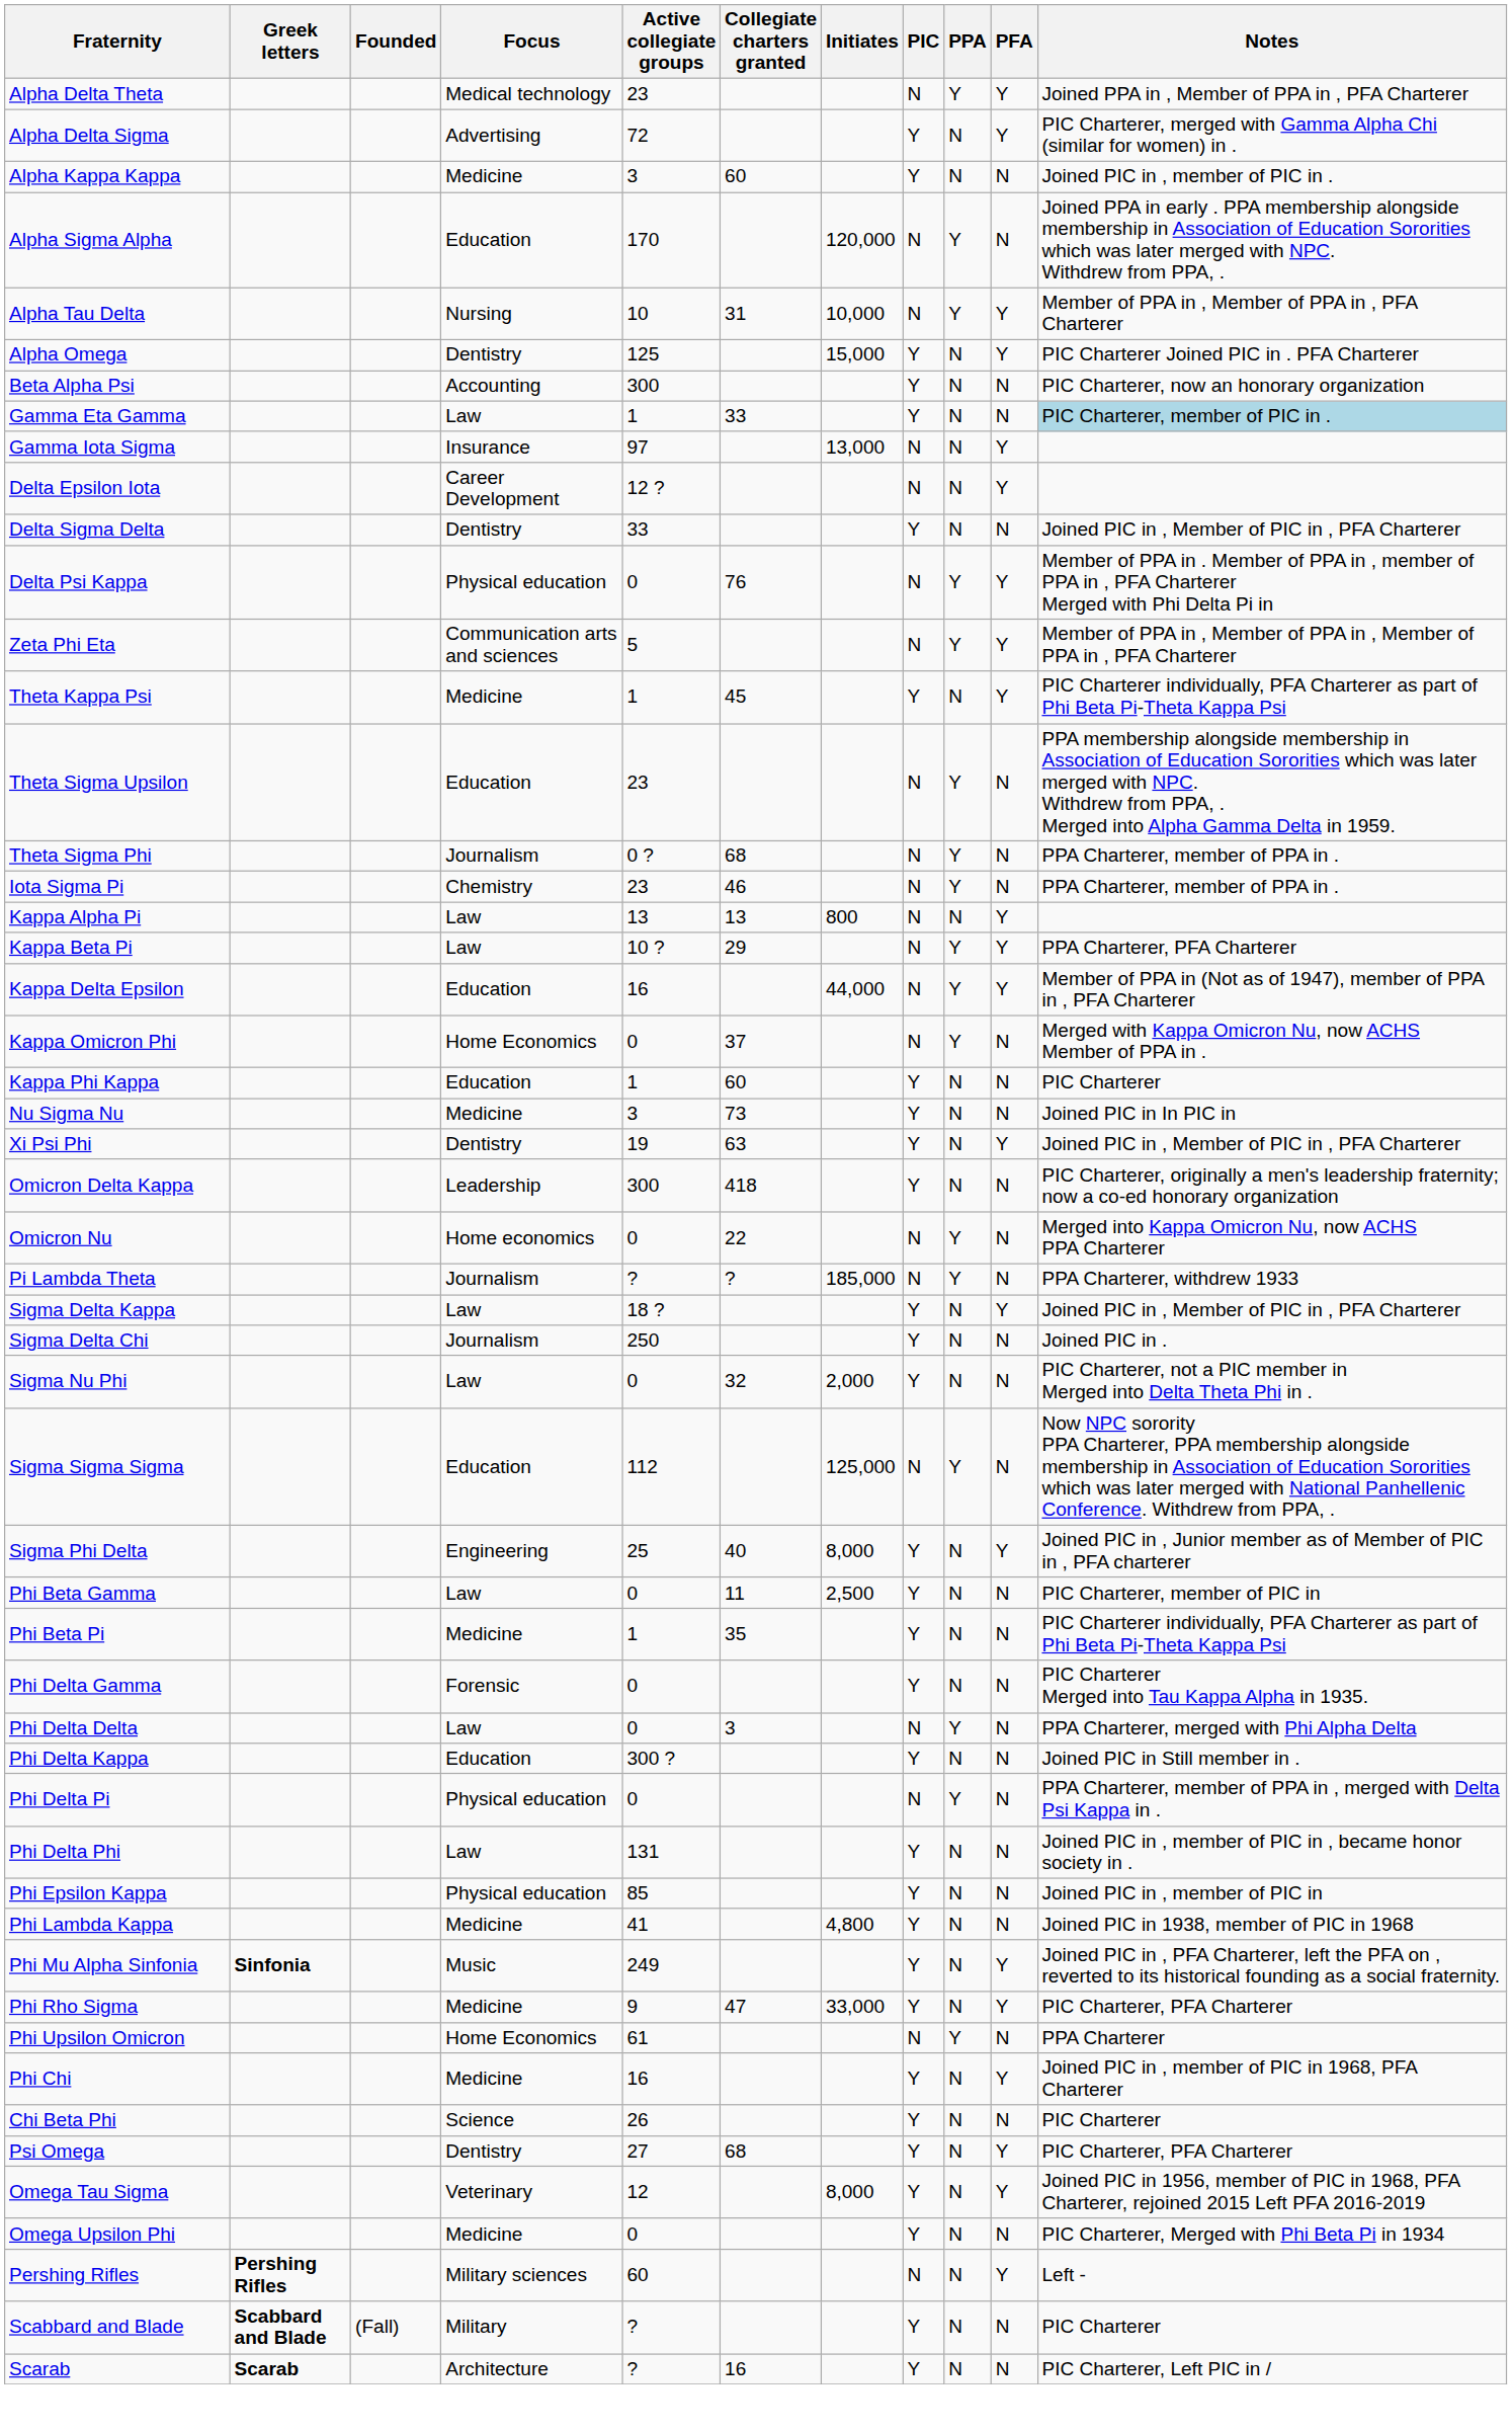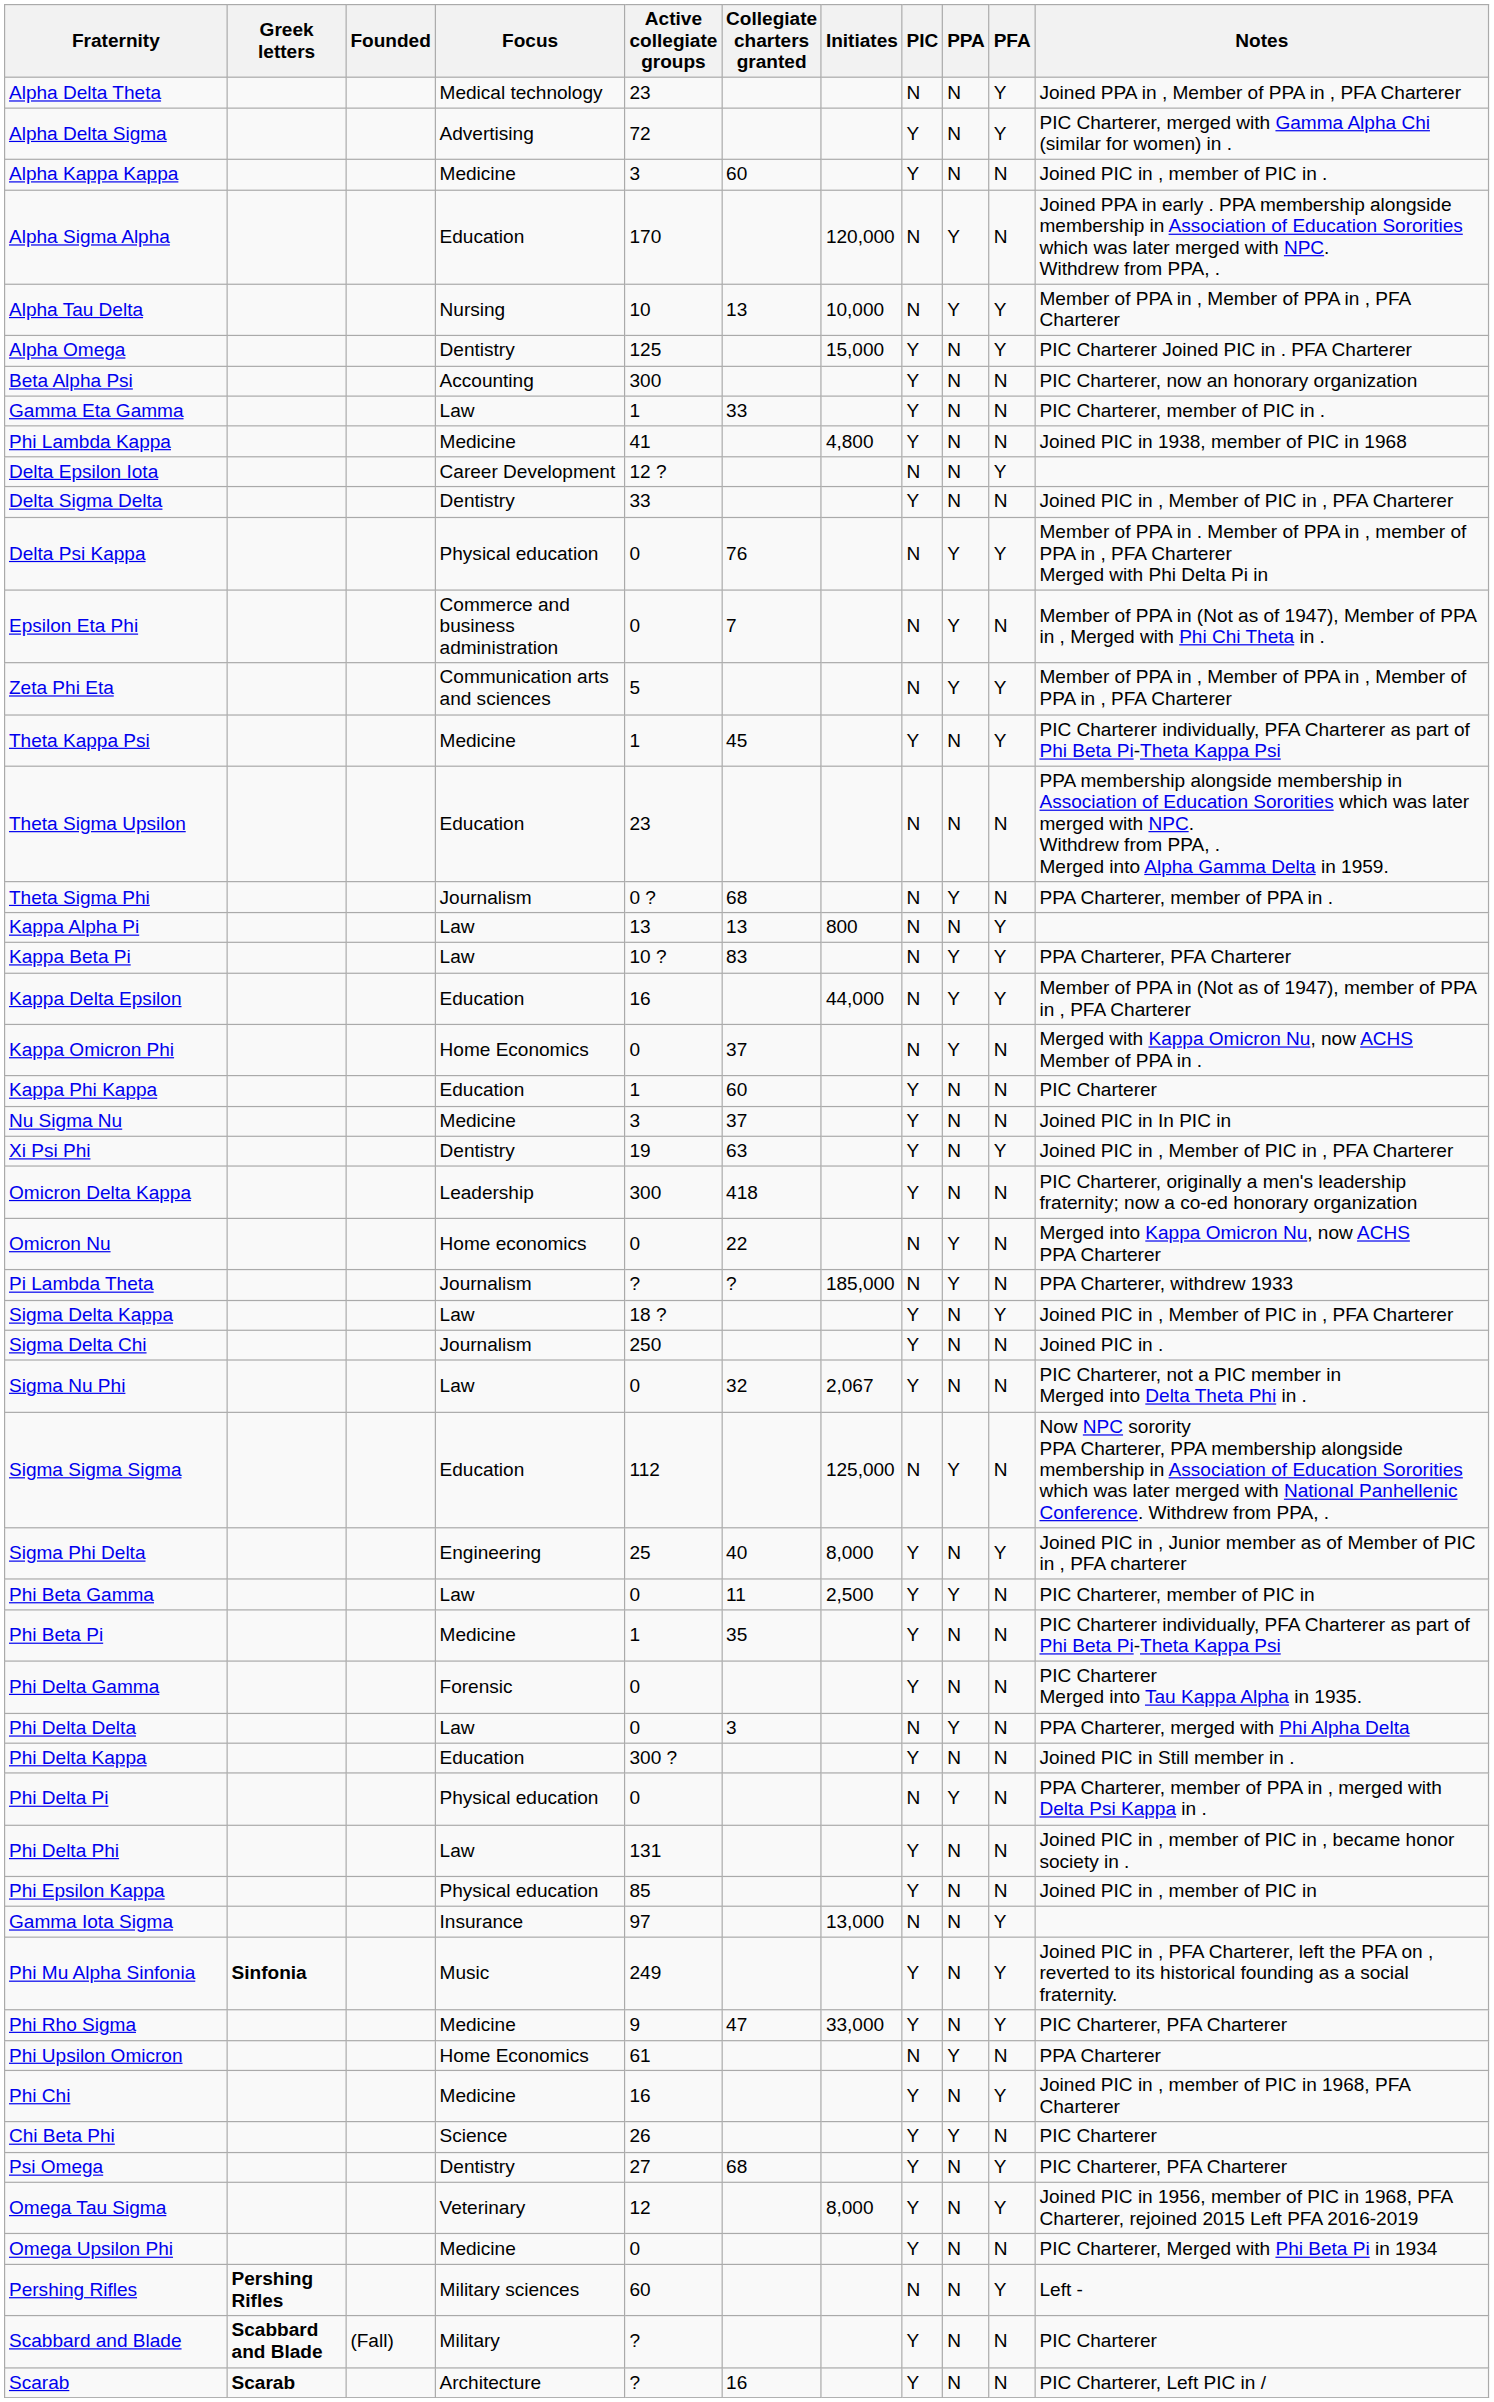Alpha Delta Theta | PPA: Y -> N
Alpha Tau Delta | Collegiate charters granted: 31 -> 13
Gamma Eta Gamma | Notes: lightblue background -> no background
rows swapped: Gamma Iota Sigma <-> Phi Lambda Kappa
+ row: Epsilon Eta Phi | Commerce and business administration | 0 | 7 | N | Y | N | Member of PPA in (Not as of 1947), Member of PPA in , Merged with Phi Chi Theta in .
Theta Sigma Upsilon | PPA: Y -> N
- row: Iota Sigma Pi | Chemistry | 23 | 46 | N | Y | N | PPA Charterer, member of PPA in .
Kappa Beta Pi | Collegiate charters granted: 29 -> 83
Nu Sigma Nu | Collegiate charters granted: 73 -> 37
Sigma Nu Phi | Initiates: 2,000 -> 2,067
Phi Beta Gamma | PPA: N -> Y
Chi Beta Phi | PPA: N -> Y
